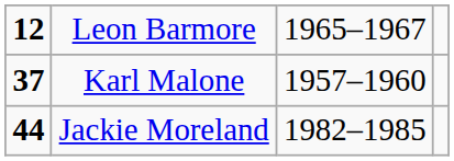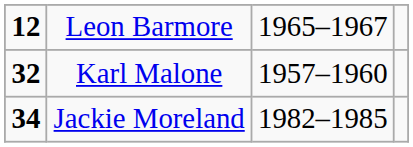Karl Malone | column 1: 37 -> 32
Jackie Moreland | column 1: 44 -> 34
